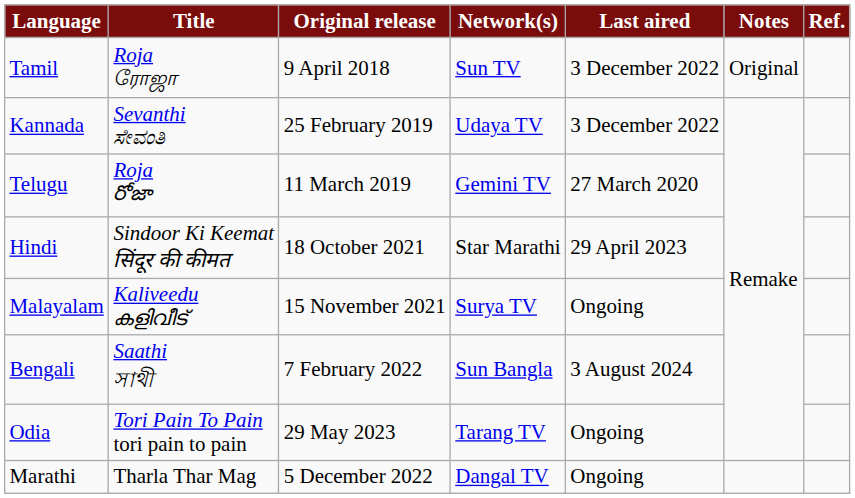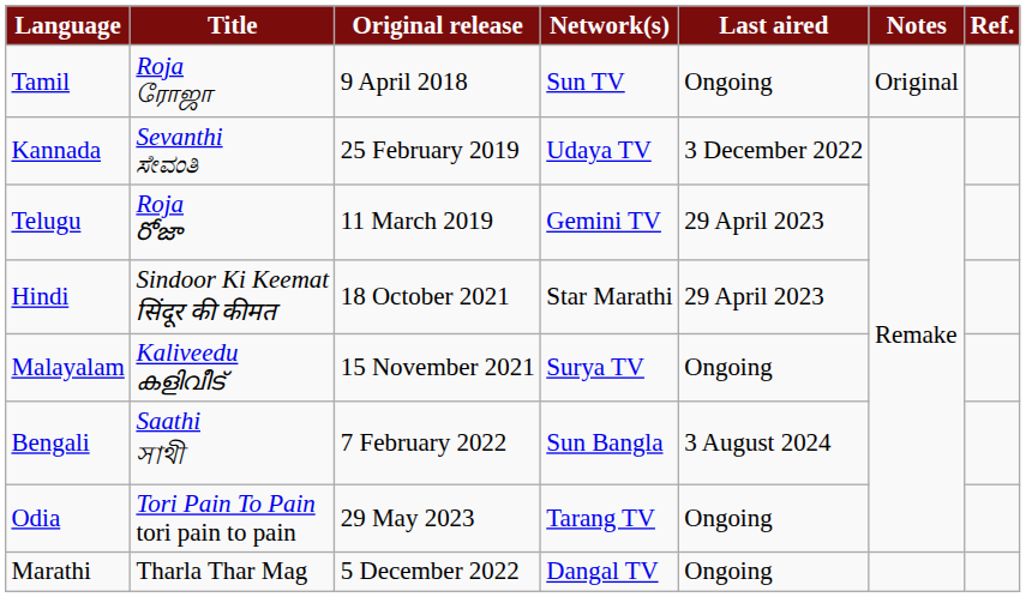Tamil | Last aired: 3 December 2022 -> Ongoing
Telugu | Last aired: 27 March 2020 -> 29 April 2023
